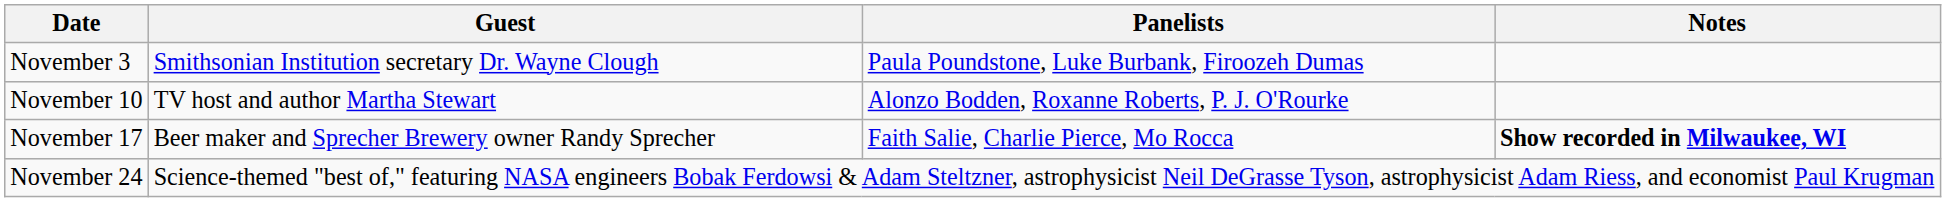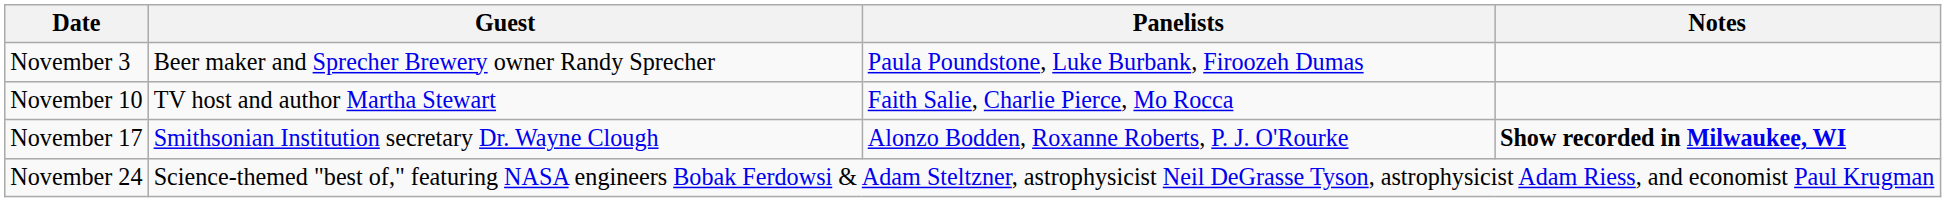November 3 | Guest: Smithsonian Institution secretary Dr. Wayne Clough -> Beer maker and Sprecher Brewery owner Randy Sprecher
November 10 | Panelists: Alonzo Bodden, Roxanne Roberts, P. J. O'Rourke -> Faith Salie, Charlie Pierce, Mo Rocca
November 17 | Guest: Beer maker and Sprecher Brewery owner Randy Sprecher -> Smithsonian Institution secretary Dr. Wayne Clough
November 17 | Panelists: Faith Salie, Charlie Pierce, Mo Rocca -> Alonzo Bodden, Roxanne Roberts, P. J. O'Rourke
